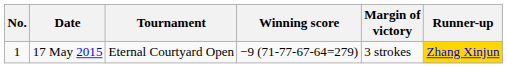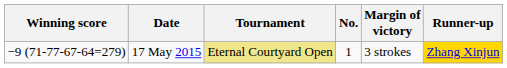columns swapped: No. <-> Winning score
17 May 2015 | Tournament: no background -> khaki background
